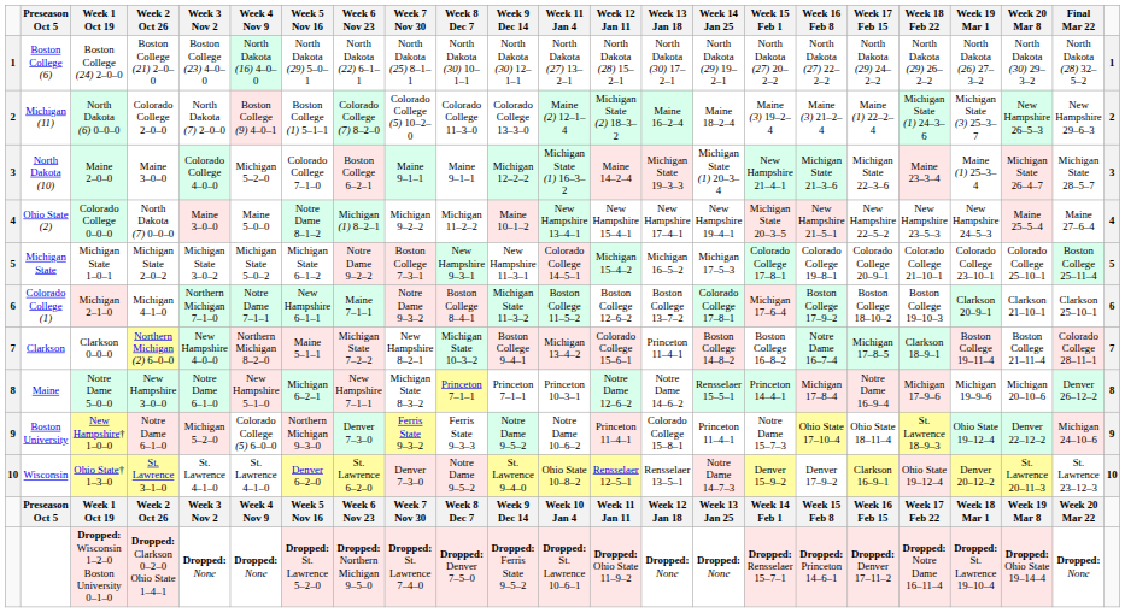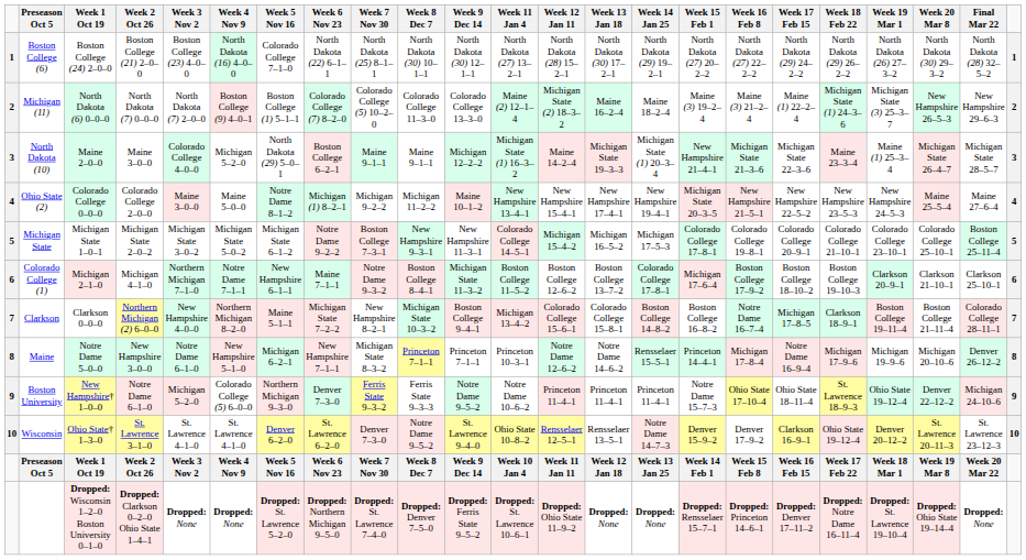Boston College (6) | Week 5 Nov 16: North Dakota (29) 5–0–1 -> Colorado College 7–1–0
Michigan (11) | Week 2 Oct 26: Colorado College 2–0–0 -> North Dakota (7) 0–0–0
North Dakota (10) | Week 5 Nov 16: Colorado College 7–1–0 -> North Dakota (29) 5–0–1
Ohio State (2) | Week 2 Oct 26: North Dakota (7) 0–0–0 -> Colorado College 2–0–0
Clarkson | Week 13 Jan 18: Princeton 11–4–1 -> Colorado College 15–8–1
Boston University | Week 13 Jan 18: Colorado College 15–8–1 -> Princeton 11–4–1
